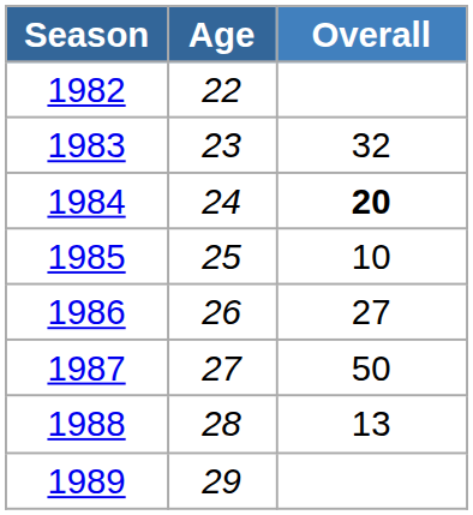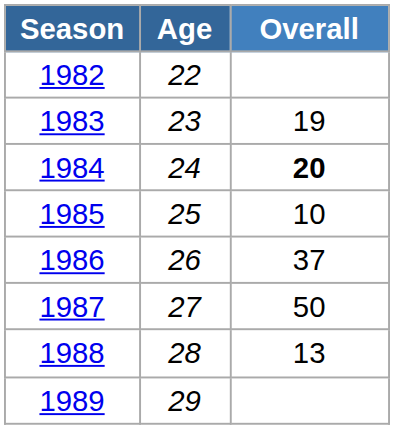1983 | Overall: 32 -> 19
1986 | Overall: 27 -> 37
